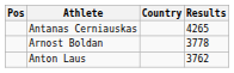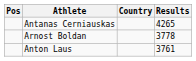Anton Laus | Results: 3762 -> 3761
